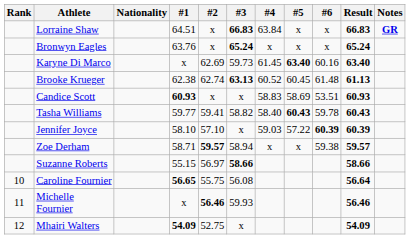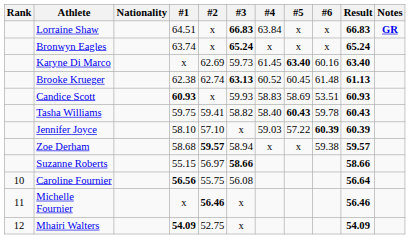Bronwyn Eagles | #1: 63.76 -> 63.74
Candice Scott | #3: x -> 59.93
Tasha Williams | #1: 59.77 -> 59.75
Zoe Derham | #1: 58.71 -> 58.68
Caroline Fournier | #1: 56.65 -> 56.56
Michelle Fournier | #3: 59.93 -> x
